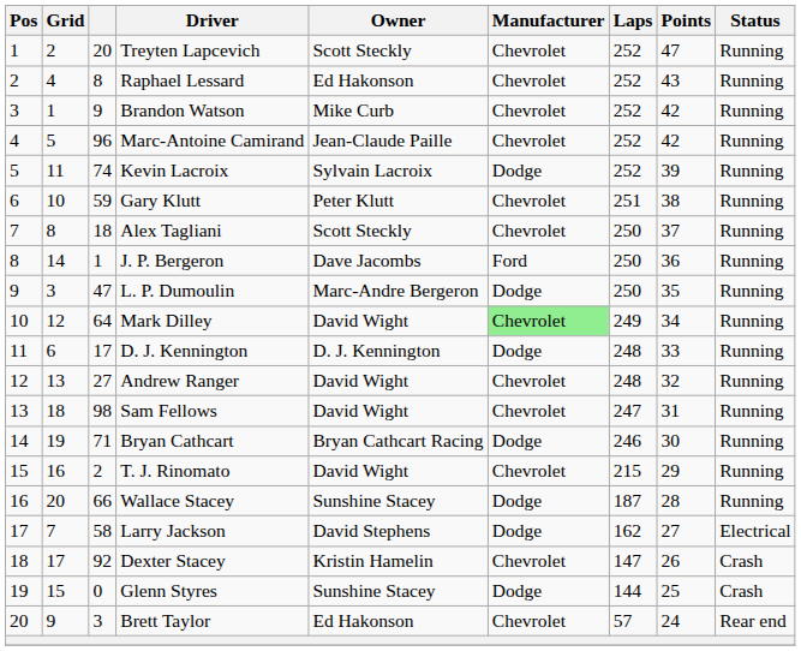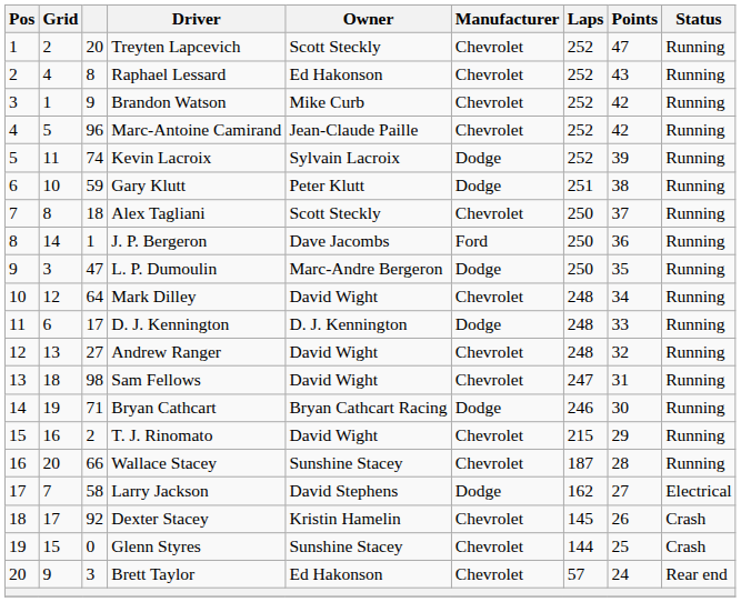Gary Klutt | Manufacturer: Chevrolet -> Dodge
Mark Dilley | Manufacturer: lightgreen background -> no background
Mark Dilley | Laps: 249 -> 248
Wallace Stacey | Manufacturer: Dodge -> Chevrolet
Dexter Stacey | Laps: 147 -> 145
Glenn Styres | Manufacturer: Dodge -> Chevrolet
